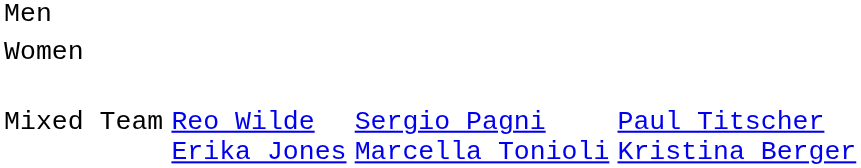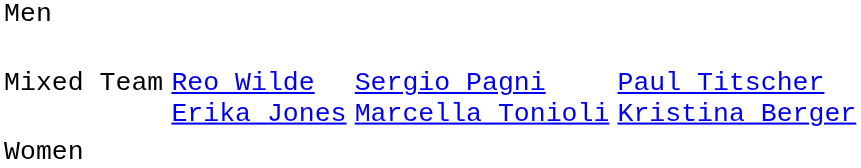rows swapped: Women <-> Mixed Team
